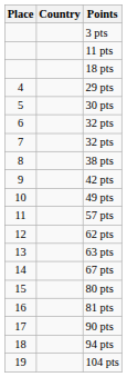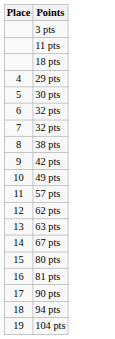- column: Country
